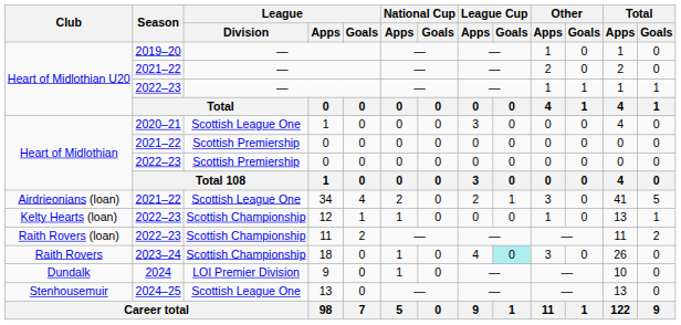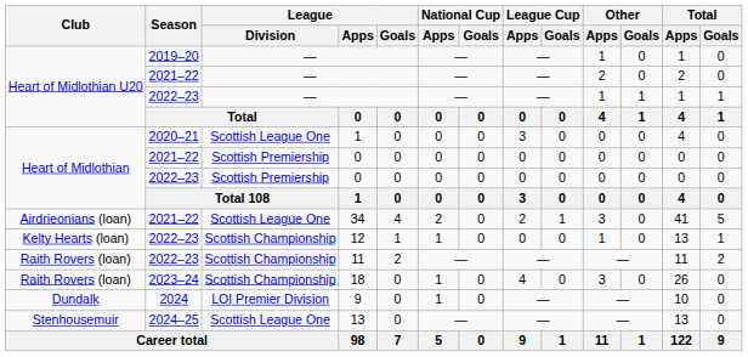18 | Club: Raith Rovers -> Raith Rovers (loan)
18 | League Cup / Goals: paleturquoise background -> no background
